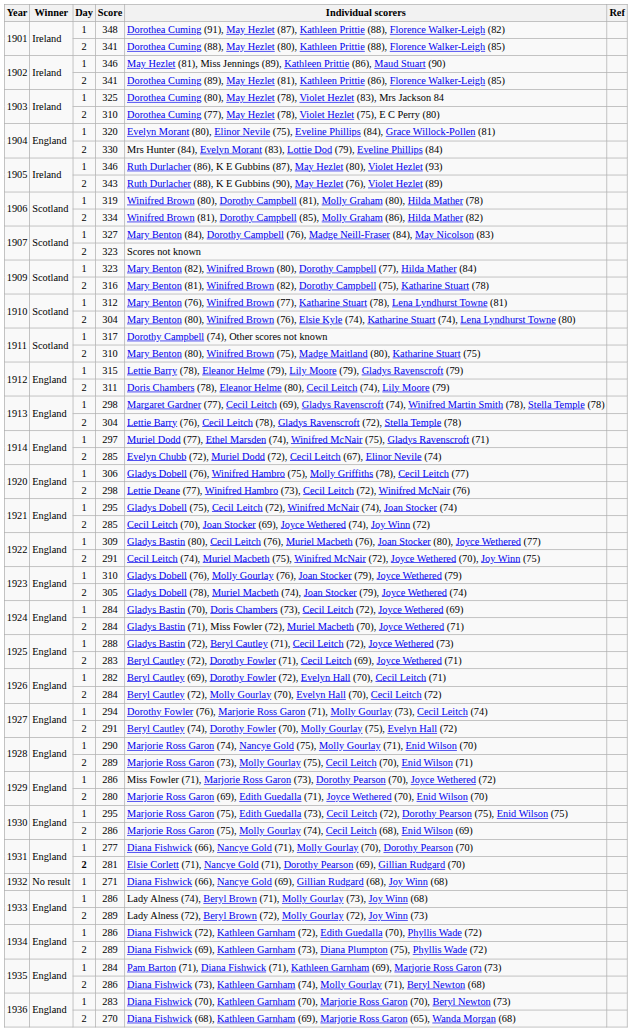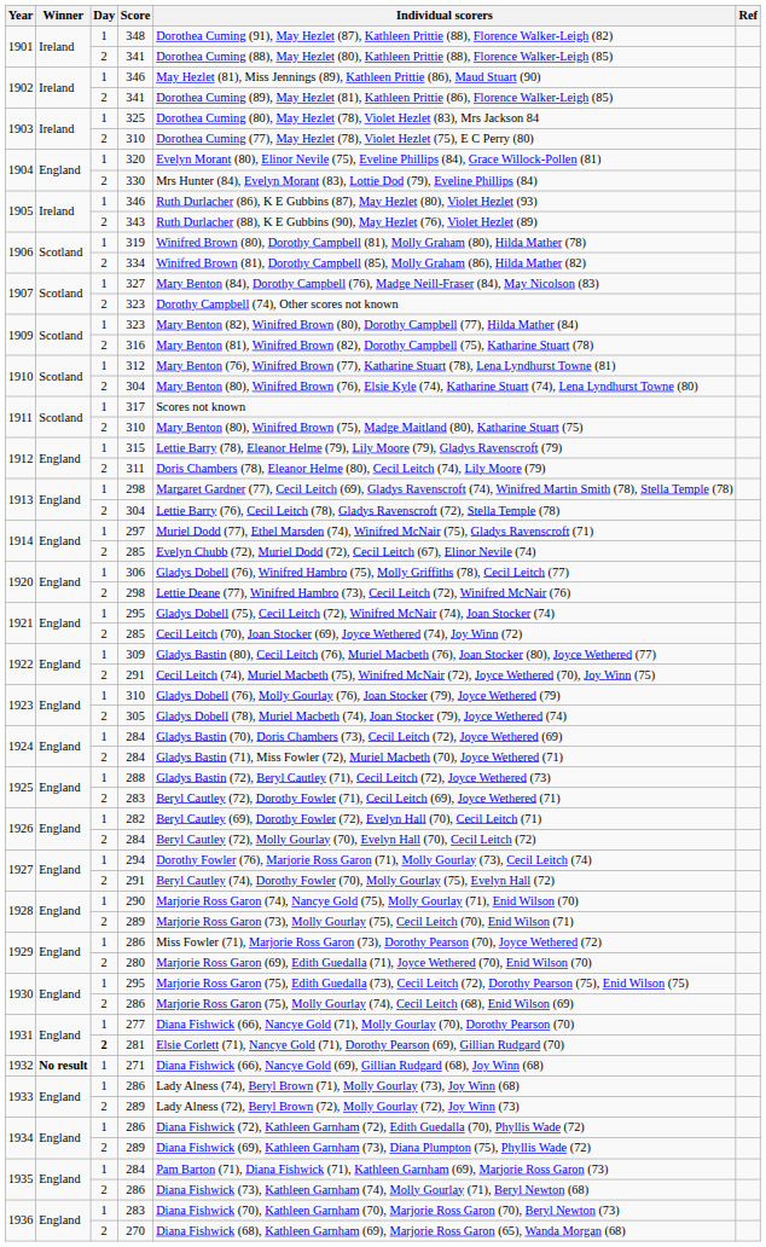1907 / 323 | Individual scorers: Scores not known -> Dorothy Campbell (74), Other scores not known
317 | Individual scorers: Dorothy Campbell (74), Other scores not known -> Scores not known
271 | Winner: normal -> bold
